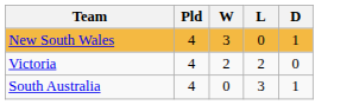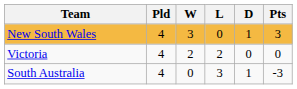+ column: Pts | 3 | 0 | -3
